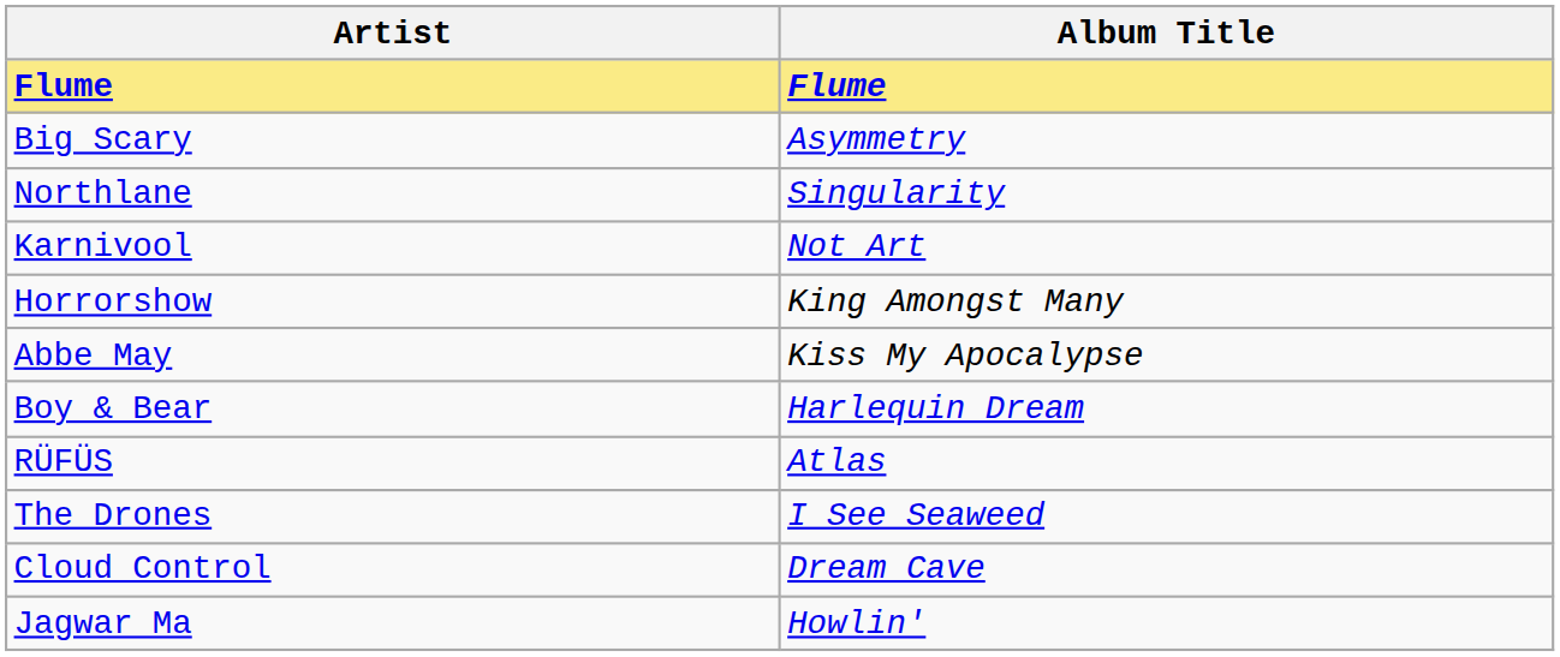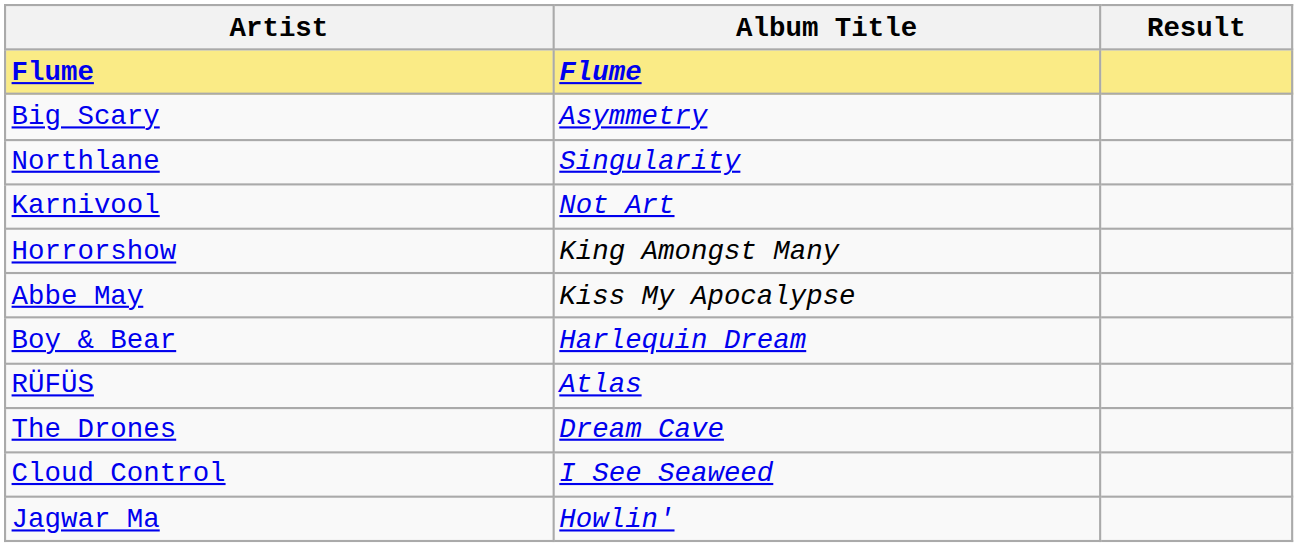+ column: Result
The Drones | Album Title: I See Seaweed -> Dream Cave
Cloud Control | Album Title: Dream Cave -> I See Seaweed
